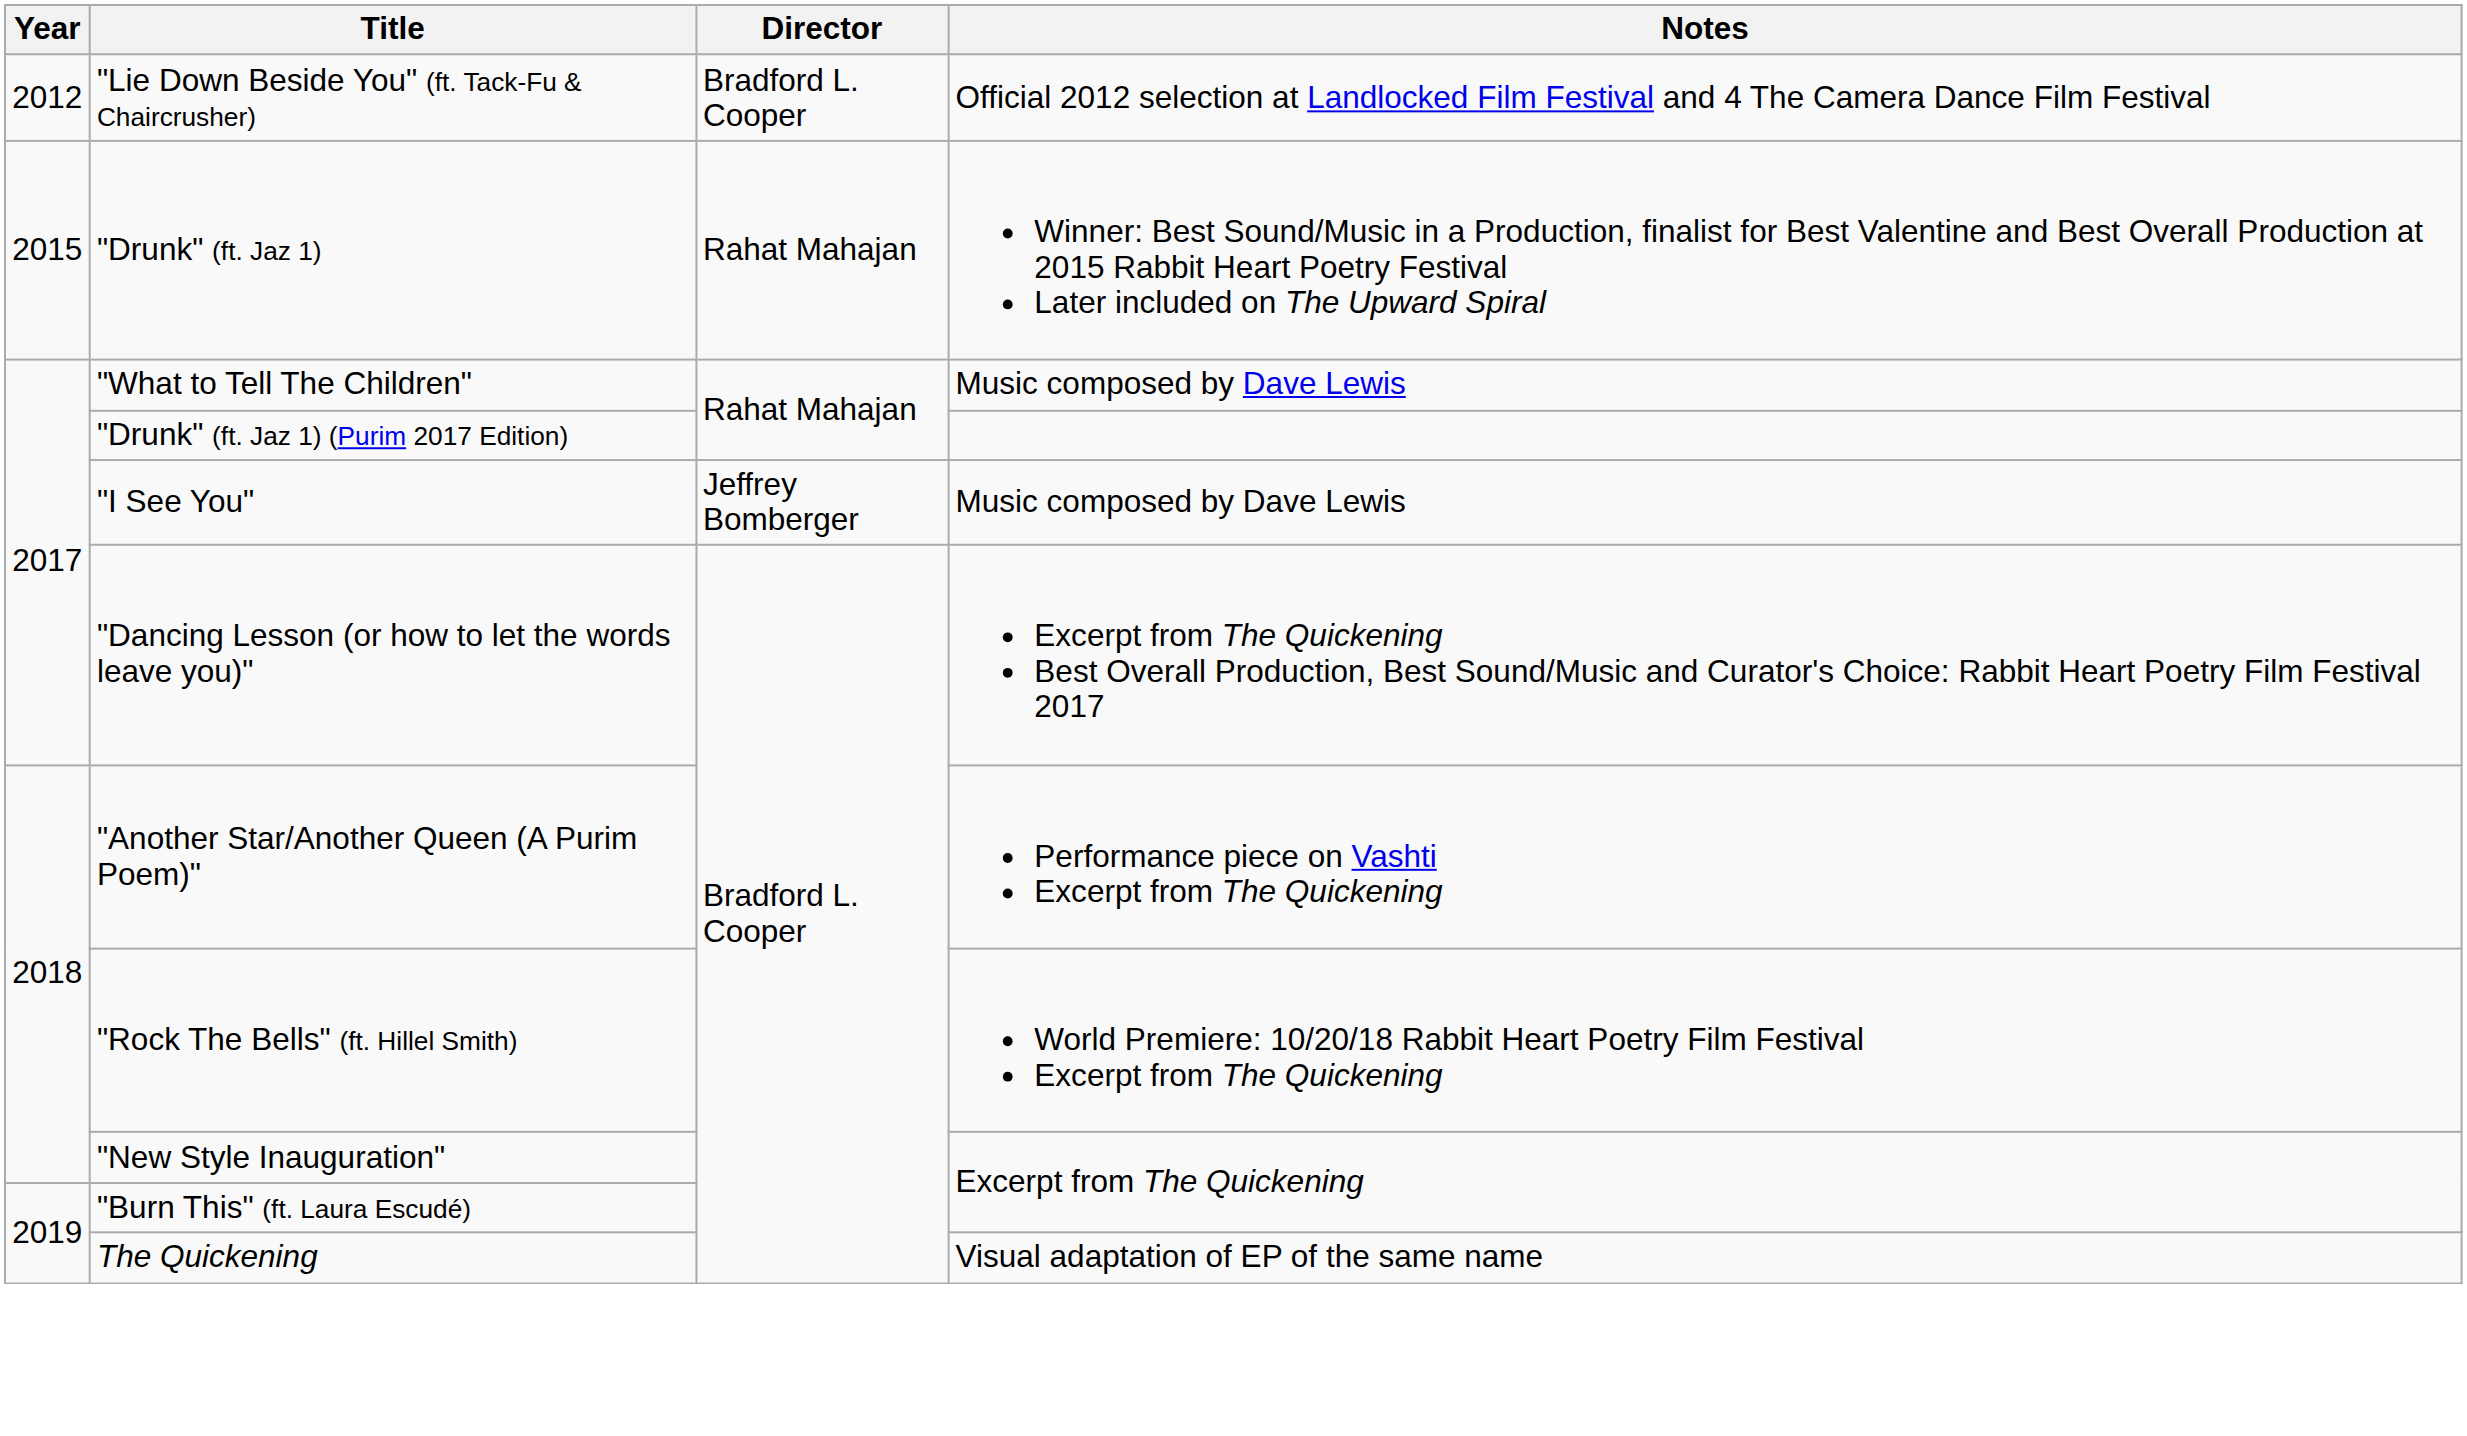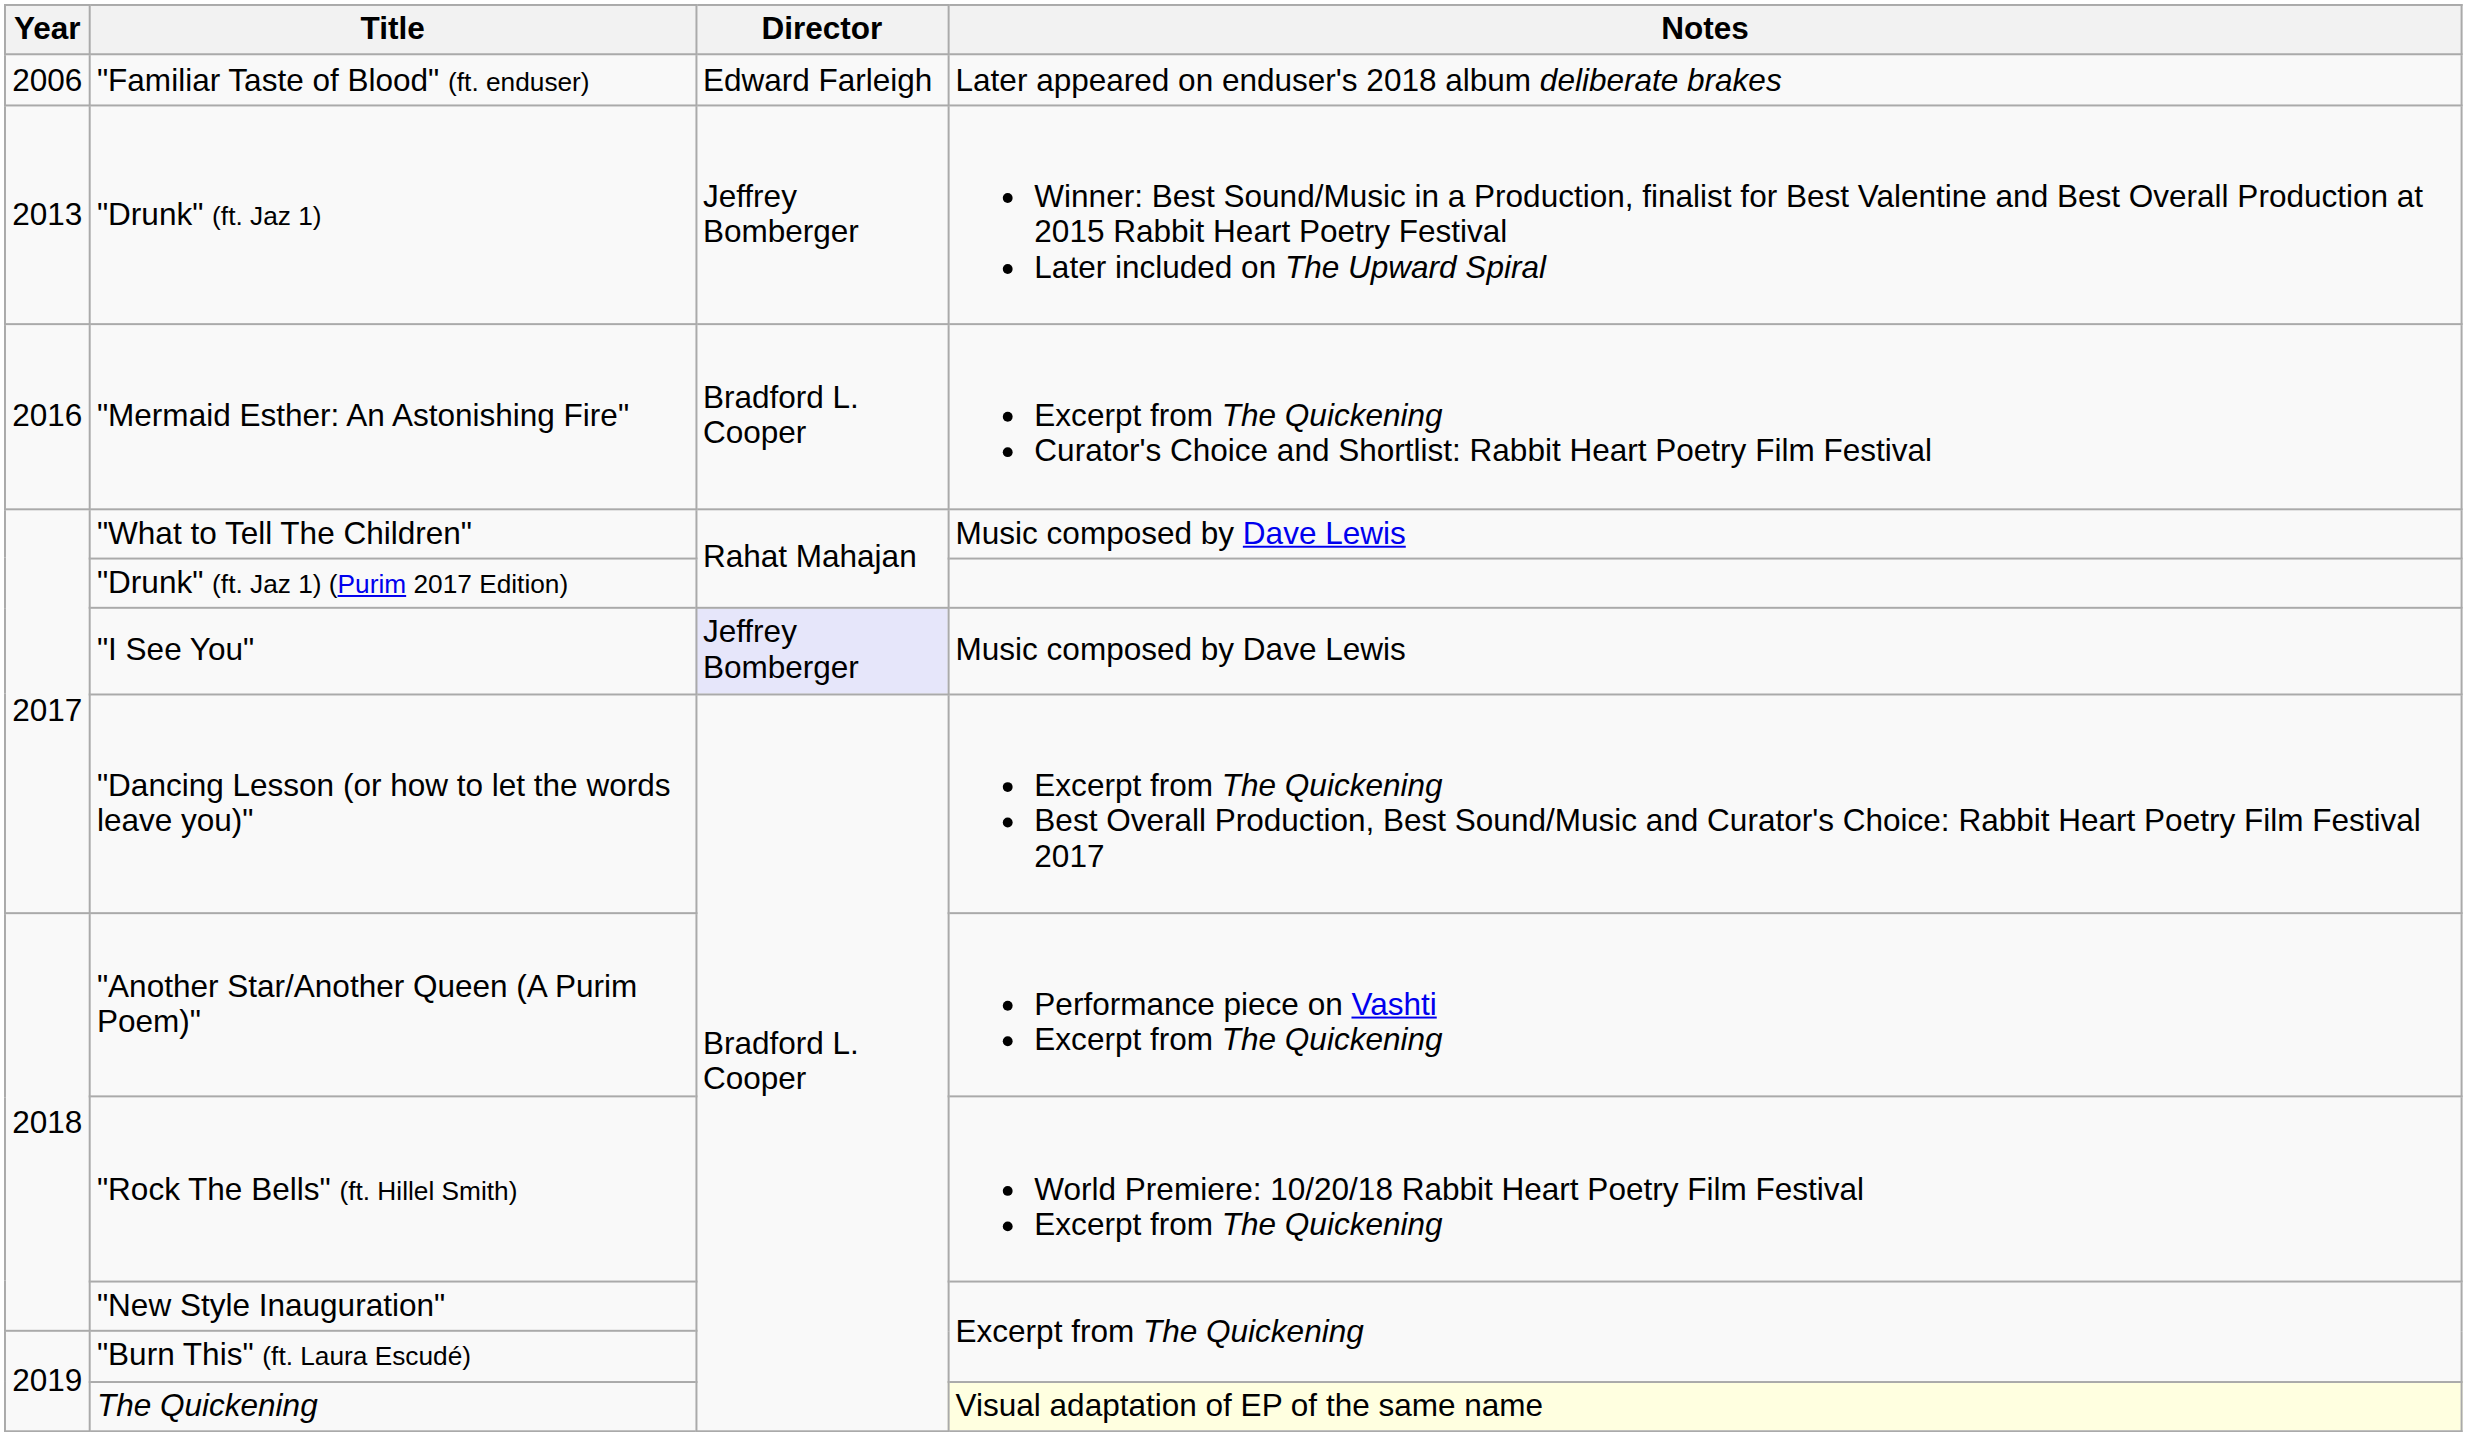+ row: 2006 | "Familiar Taste of Blood" (ft. enduser) | Edward Farleigh | Later appeared on enduser's 2018 album deliberate brakes
- row: 2012 | "Lie Down Beside You" (ft. Tack-Fu & Chaircrusher) | Bradford L. Cooper | Official 2012 selection at Landlocked Film Festival and 4 The Camera Dance Film Festival
"Drunk" (ft. Jaz 1) | Year: 2015 -> 2013
"Drunk" (ft. Jaz 1) | Director: Rahat Mahajan -> Jeffrey Bomberger
+ row: 2016 | "Mermaid Esther: An Astonishing Fire" | Bradford L. Cooper | Excerpt from The Quickening Curator's Choice and Shortlist: Rabbit Heart Poetry Film Festival
"I See You" | Director: no background -> lavender background
The Quickening | Notes: no background -> lightyellow background
